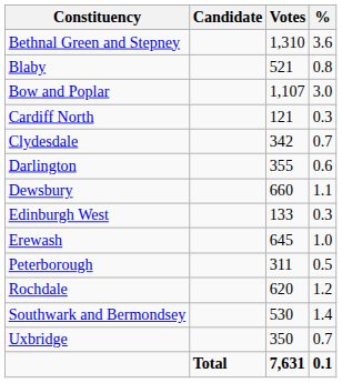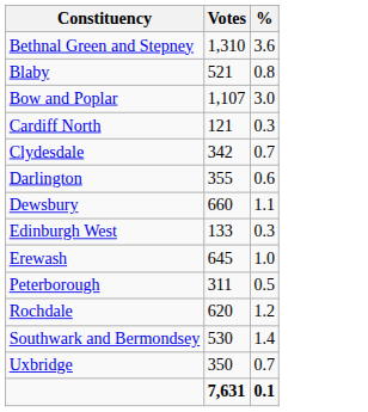- column: Candidate | Total
